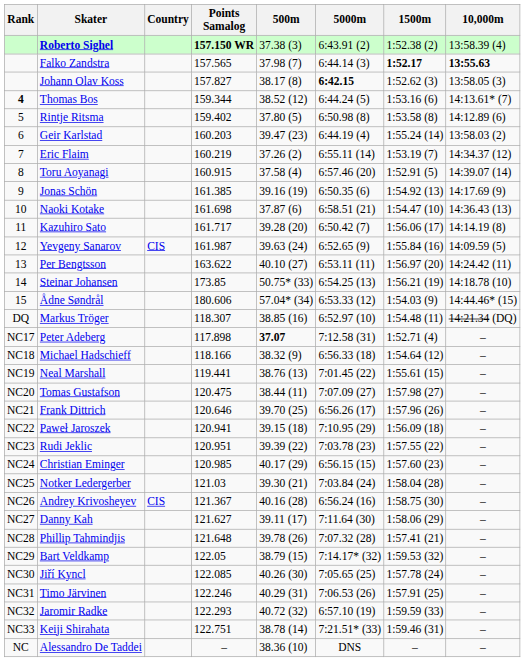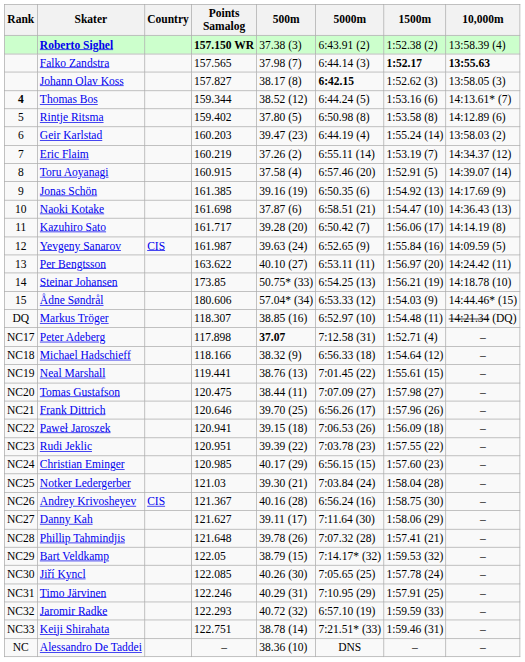Paweł Jaroszek | 5000m: 7:10.95 (29) -> 7:06.53 (26)
Timo Järvinen | 5000m: 7:06.53 (26) -> 7:10.95 (29)
